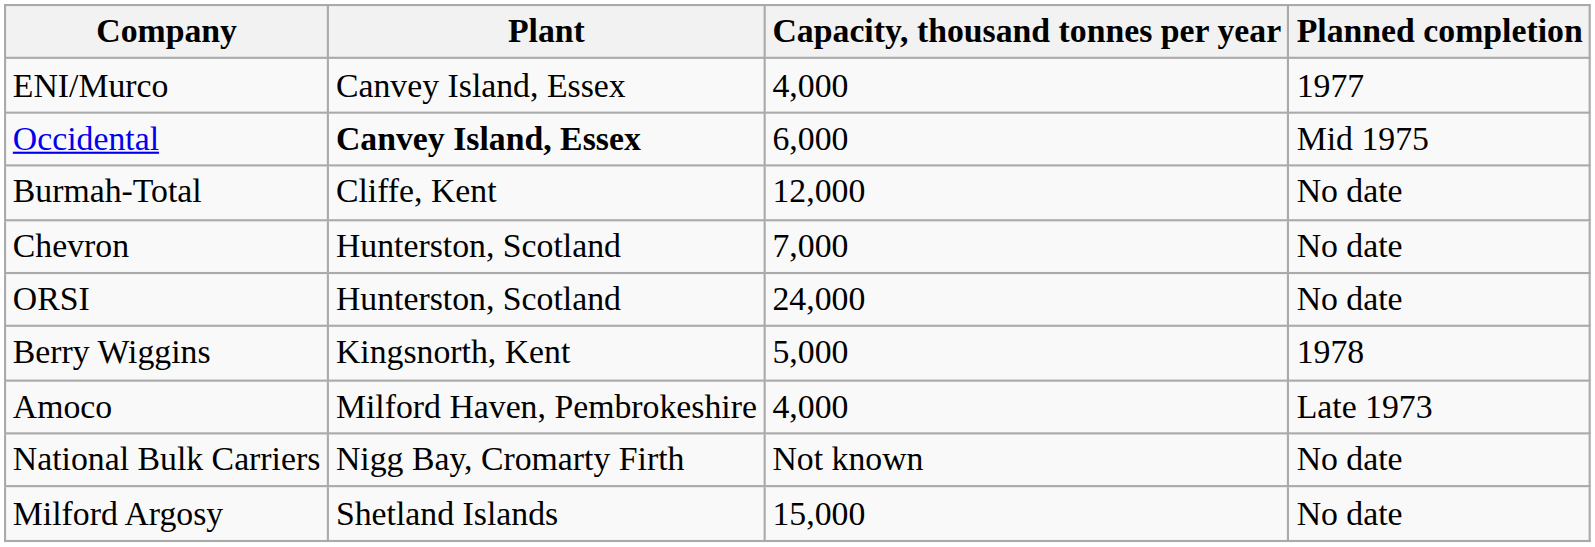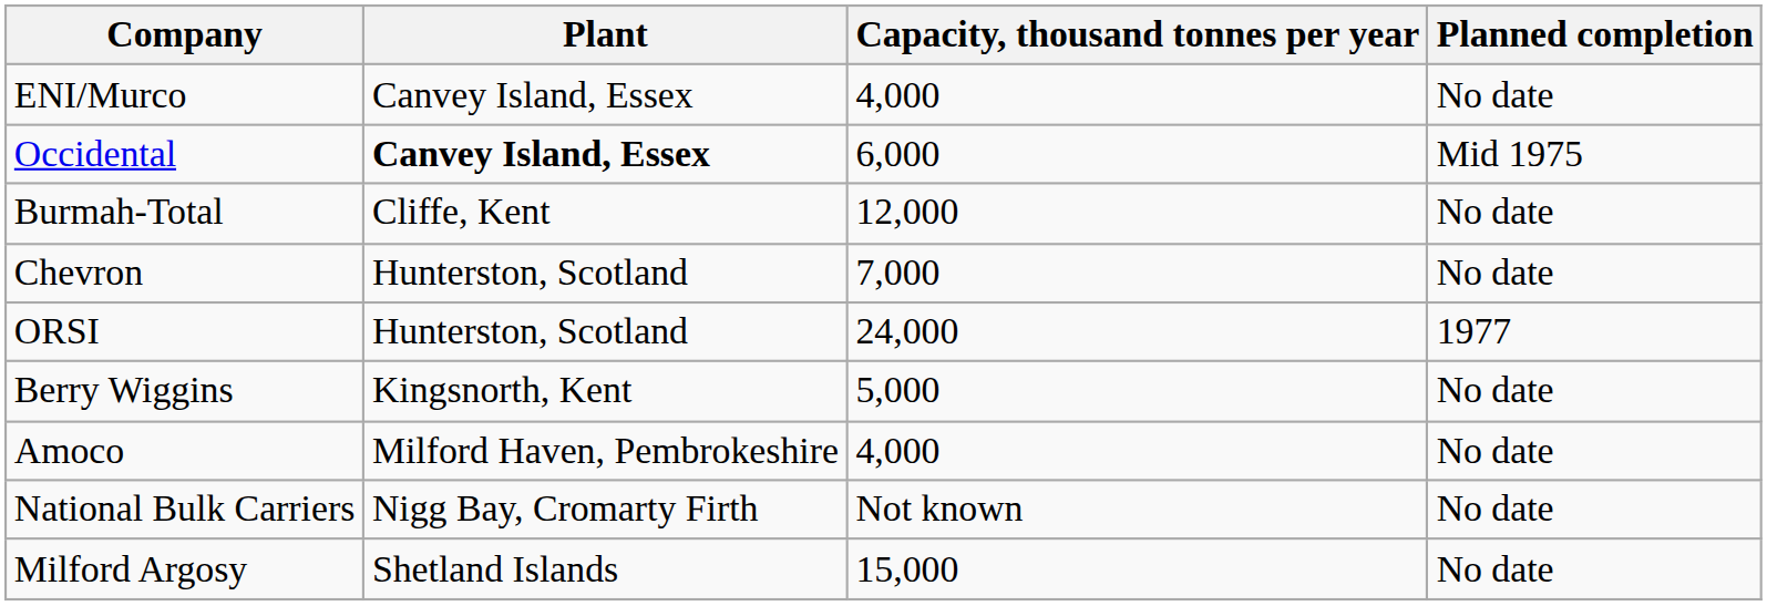ENI/Murco | Planned completion: 1977 -> No date
ORSI | Planned completion: No date -> 1977
Berry Wiggins | Planned completion: 1978 -> No date
Amoco | Planned completion: Late 1973 -> No date
